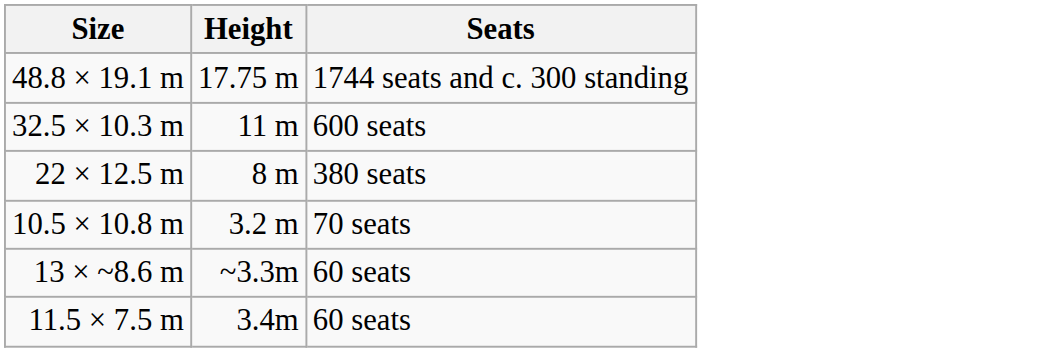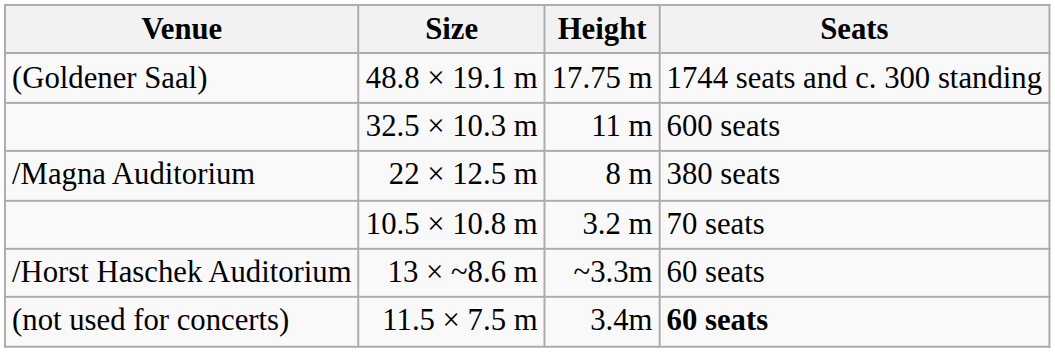+ column: Venue | (Goldener Saal) | /Magna Auditorium | /Horst Haschek Auditorium | (not used for concerts)
11.5 × 7.5 m | Seats: normal -> bold
